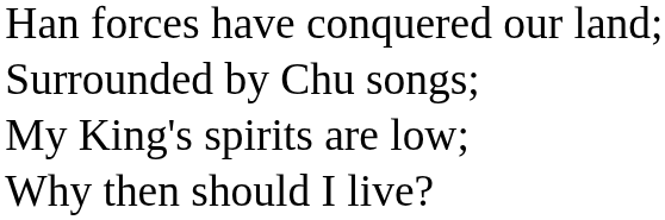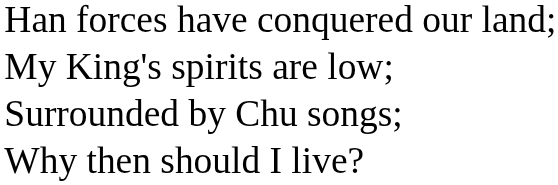rows swapped: Surrounded by Chu songs; <-> My King's spirits are low;
